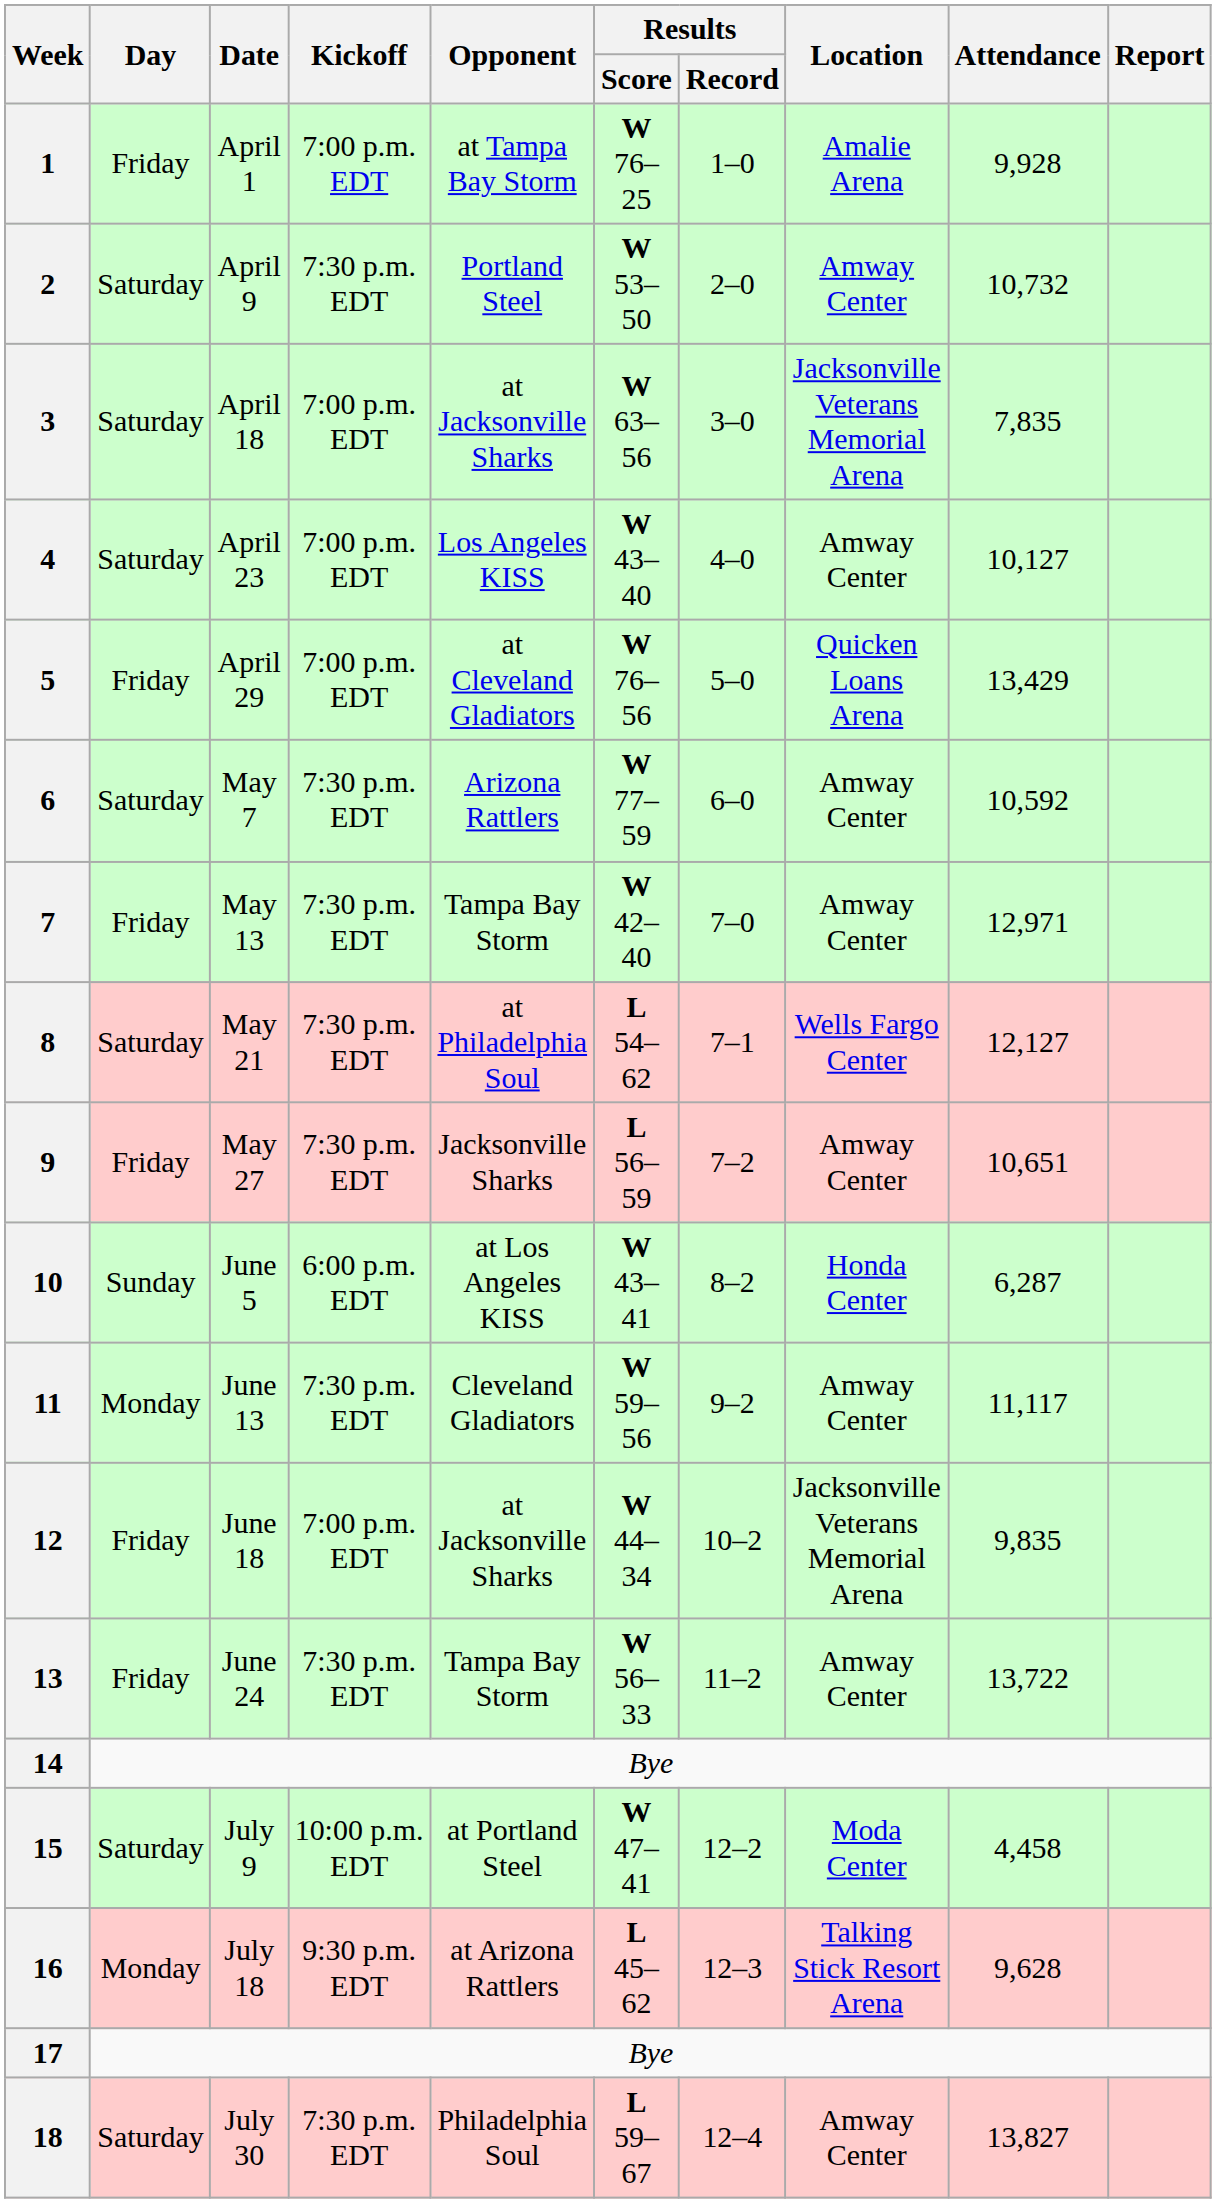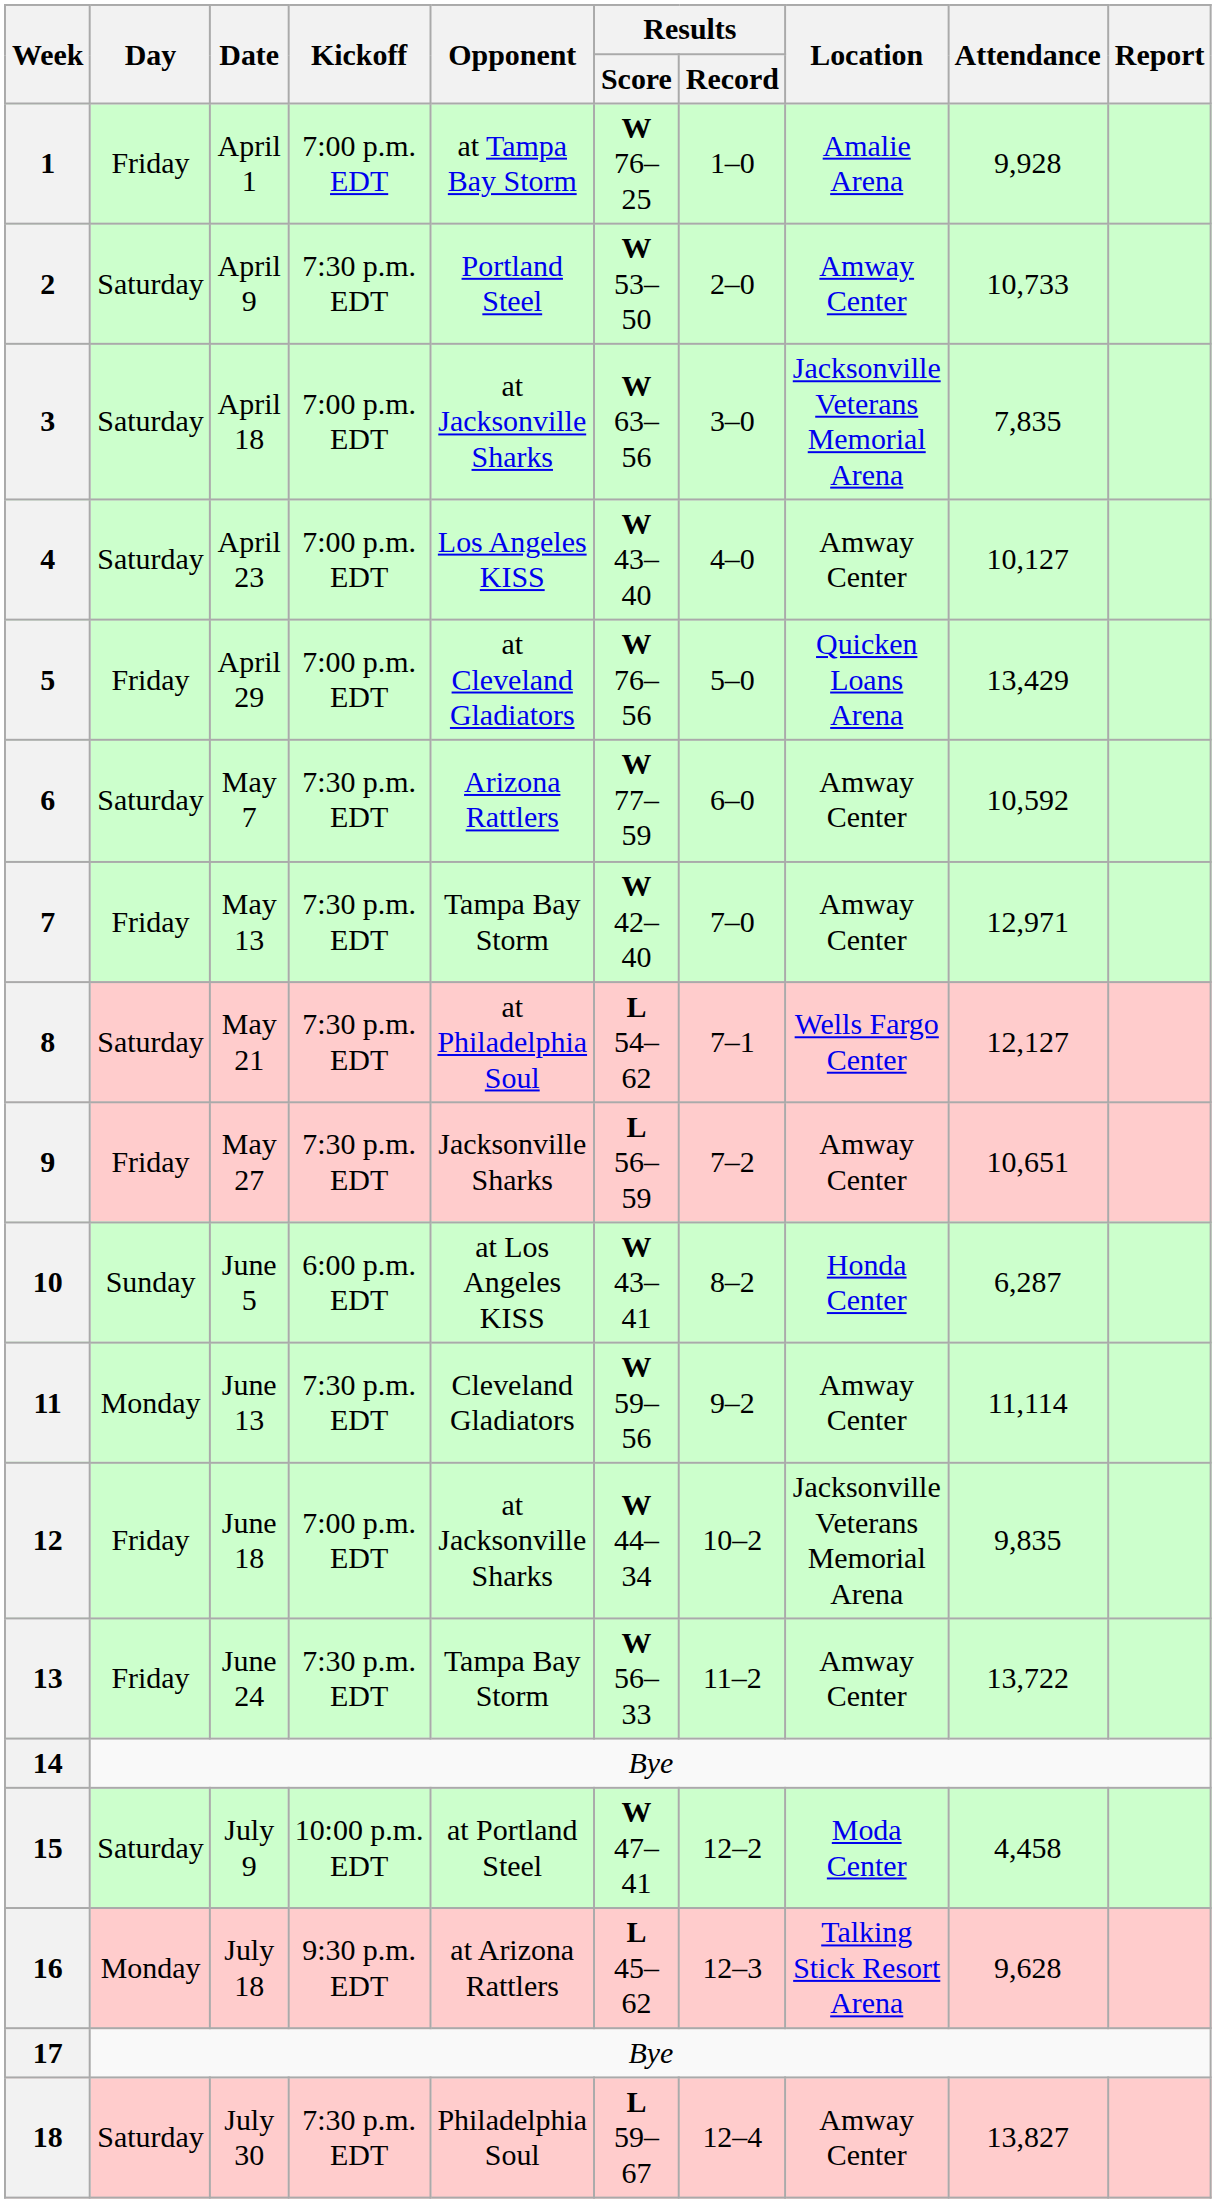2 | Attendance: 10,732 -> 10,733
11 | Attendance: 11,117 -> 11,114
